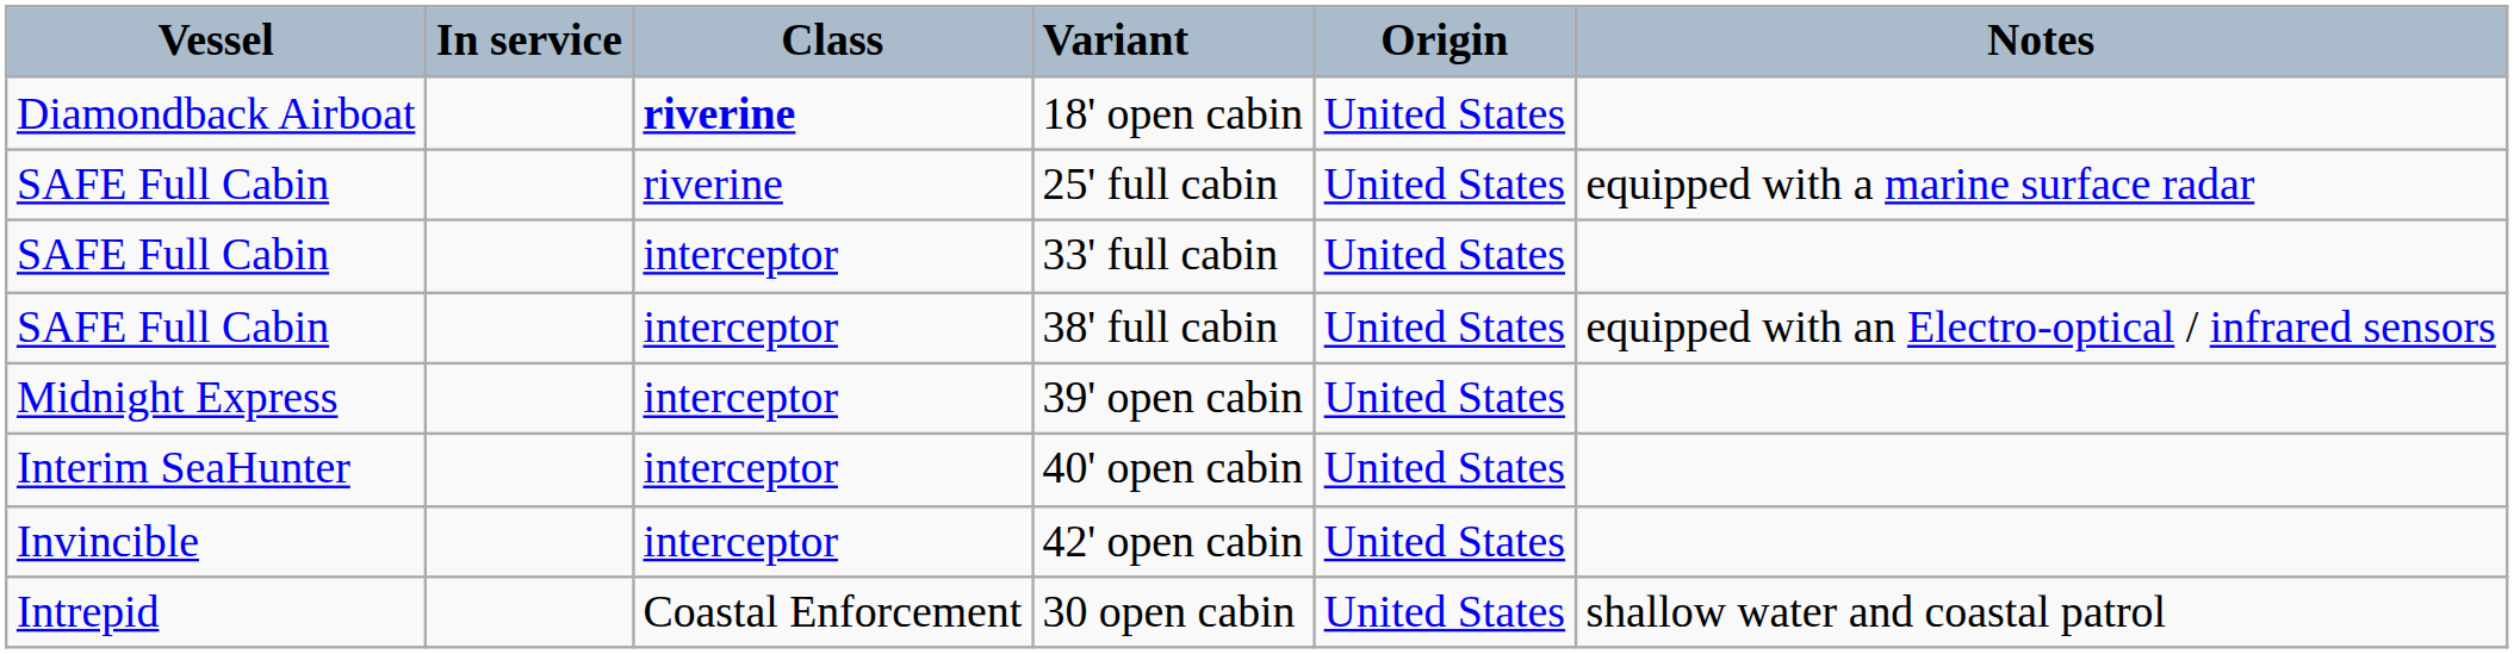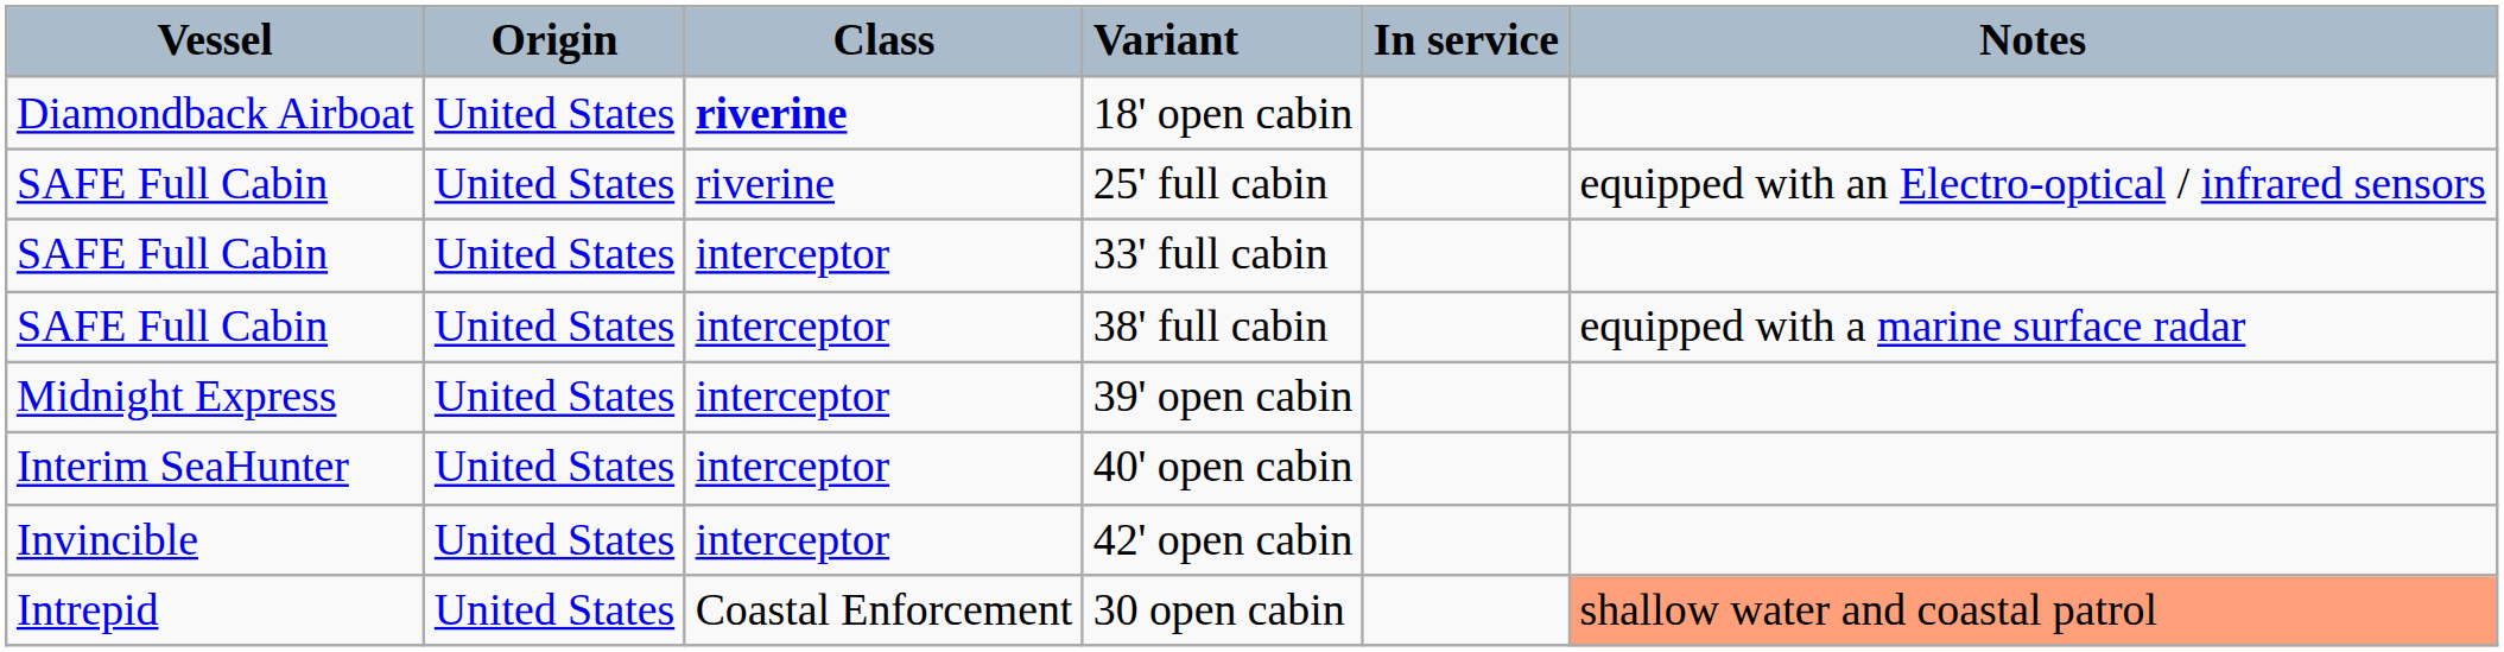columns swapped: Origin <-> In service
25' full cabin | Notes: equipped with a marine surface radar -> equipped with an Electro-optical / infrared sensors
38' full cabin | Notes: equipped with an Electro-optical / infrared sensors -> equipped with a marine surface radar
30 open cabin | Notes: no background -> lightsalmon background
